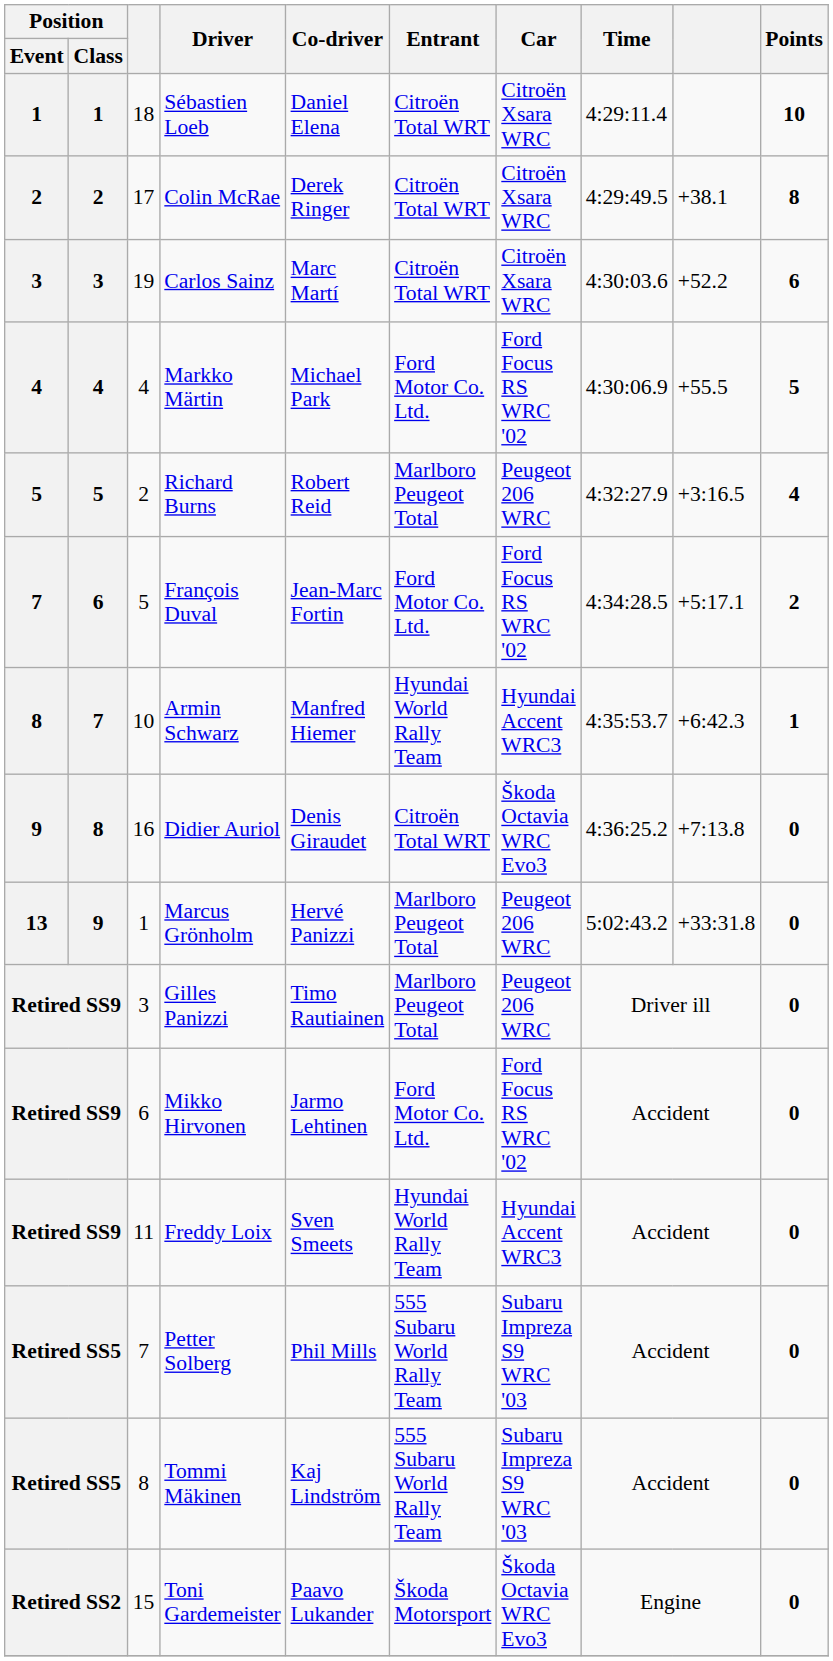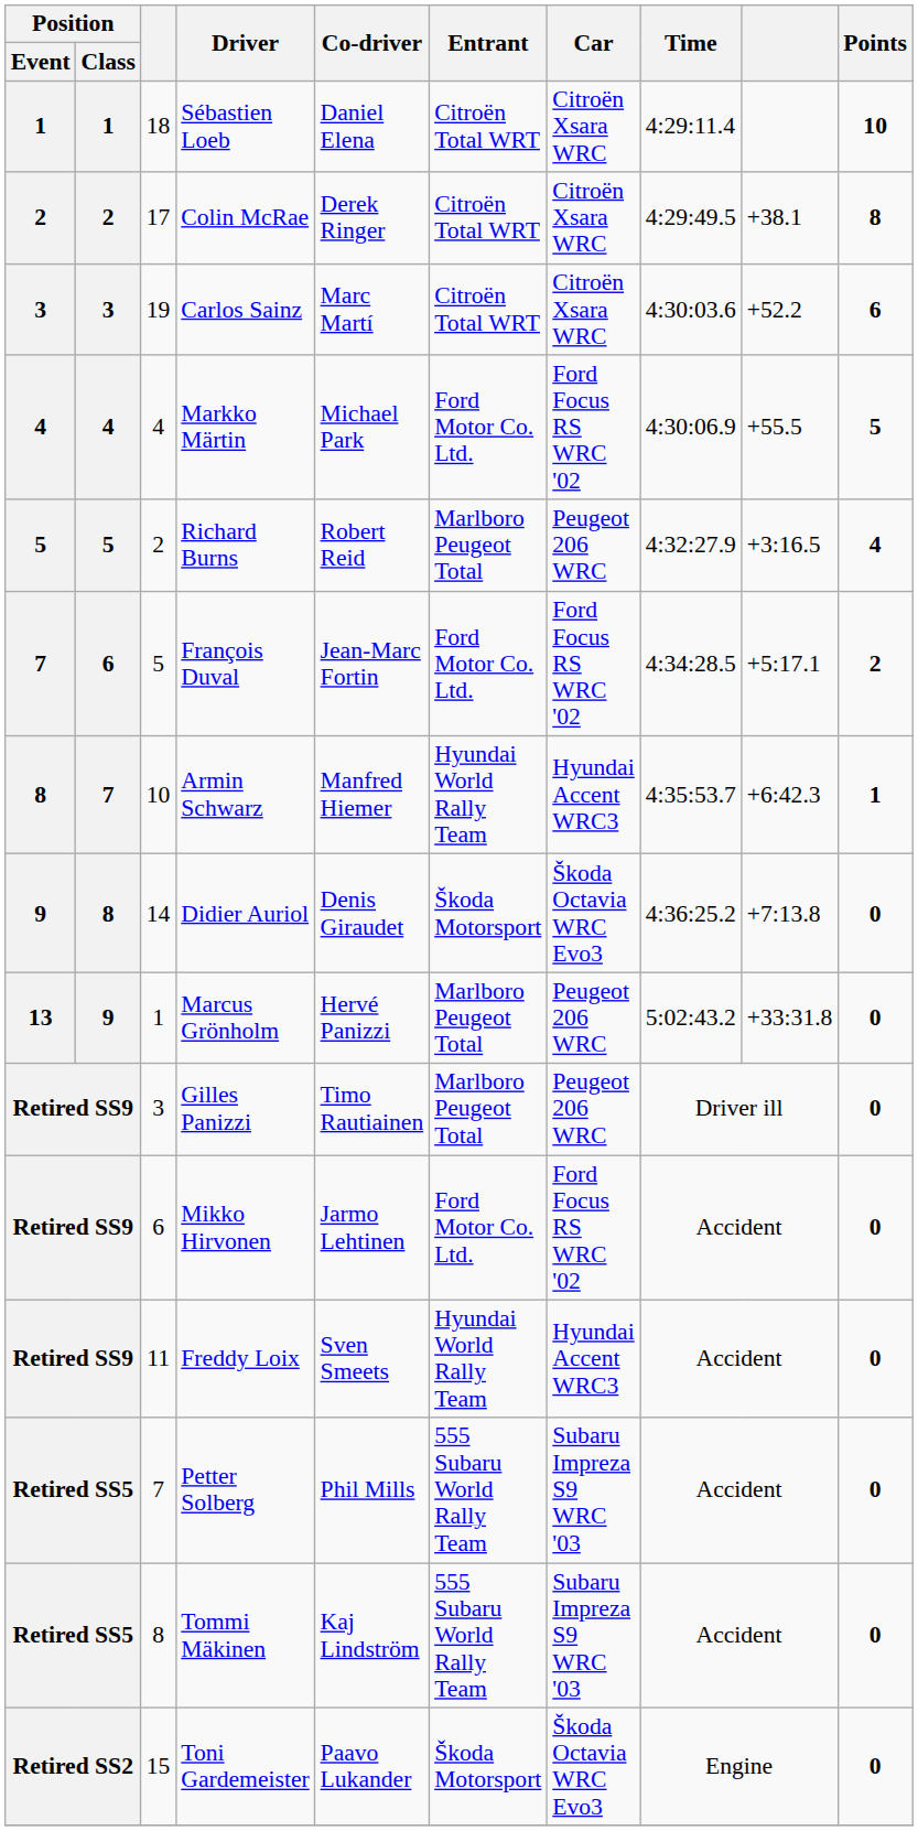Didier Auriol | column 3: 16 -> 14
Didier Auriol | Entrant: Citroën Total WRT -> Škoda Motorsport
